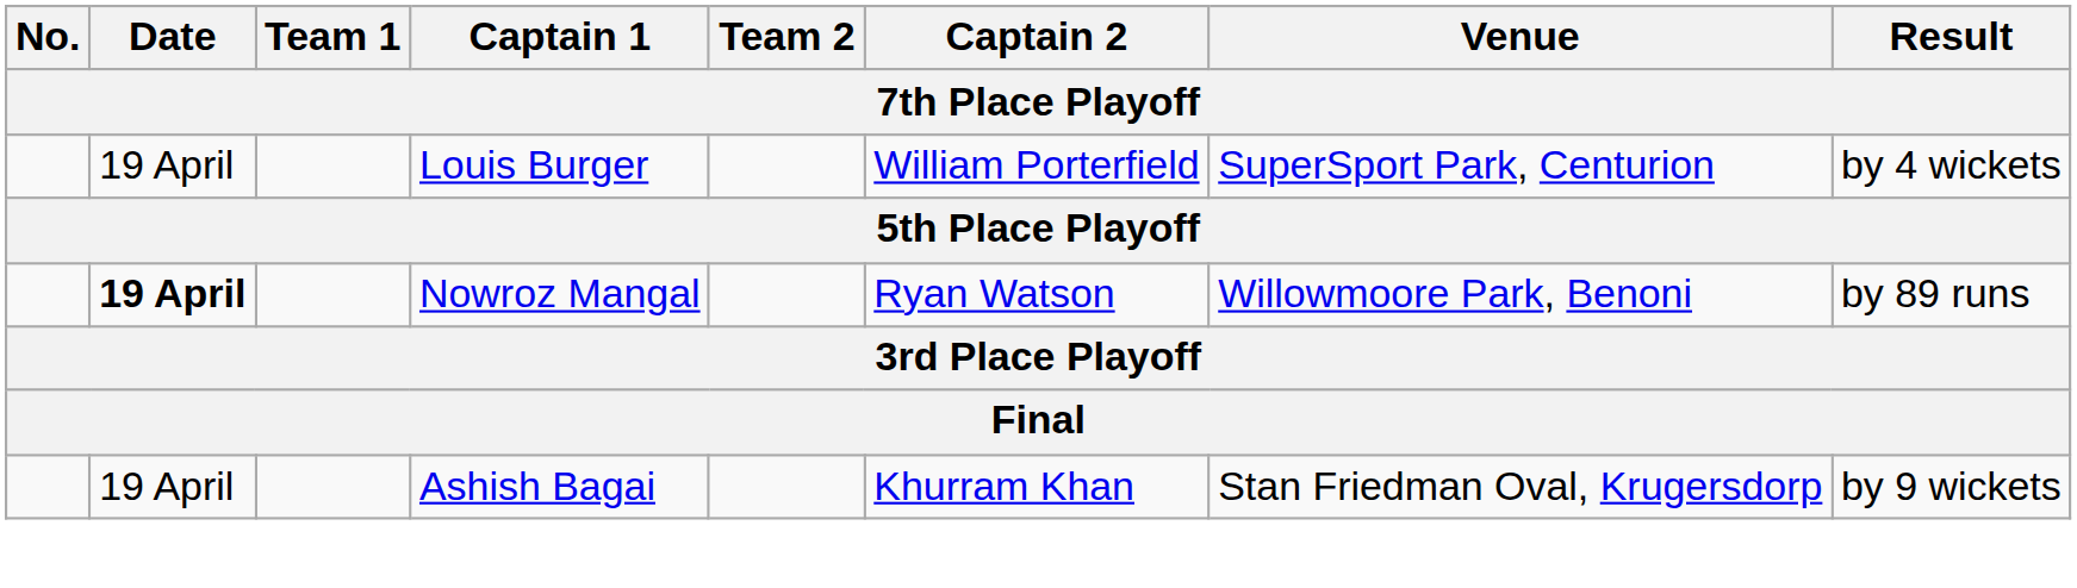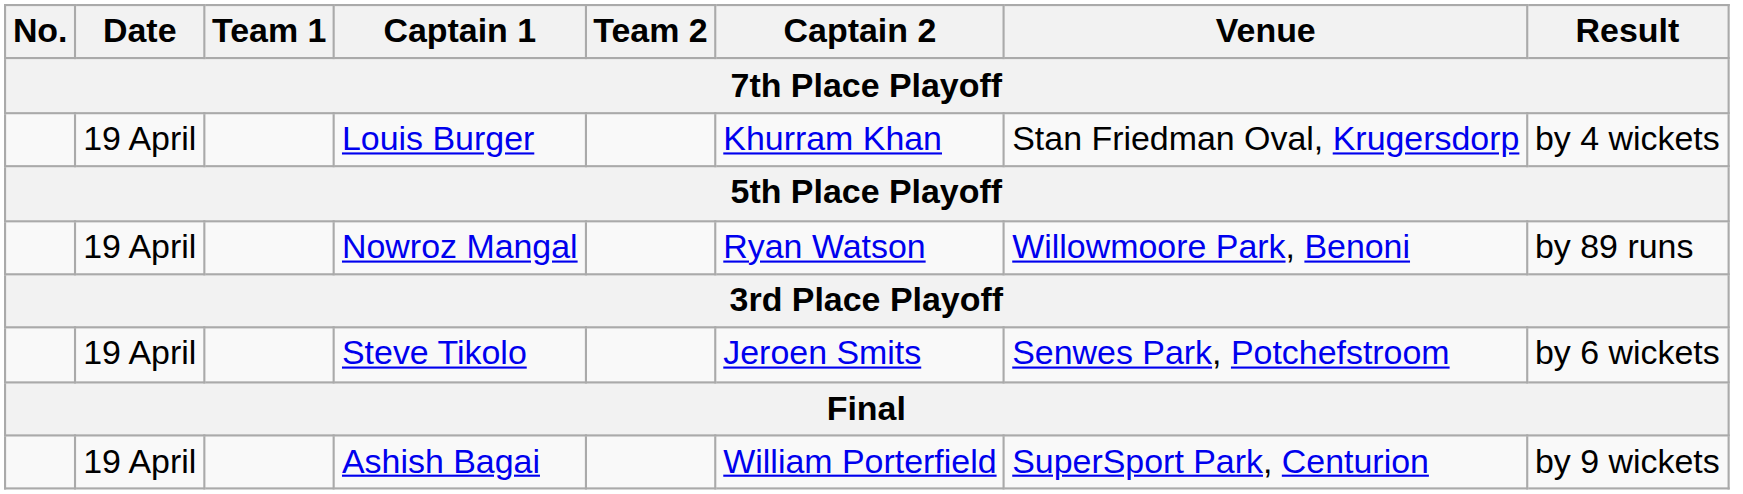Louis Burger | Captain 2: William Porterfield -> Khurram Khan
Louis Burger | Venue: SuperSport Park, Centurion -> Stan Friedman Oval, Krugersdorp
Nowroz Mangal | Date: bold -> normal
+ row: 19 April | Steve Tikolo | Jeroen Smits | Senwes Park, Potchefstroom | by 6 wickets
Ashish Bagai | Captain 2: Khurram Khan -> William Porterfield
Ashish Bagai | Venue: Stan Friedman Oval, Krugersdorp -> SuperSport Park, Centurion
